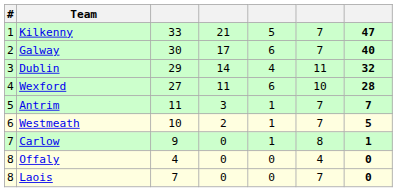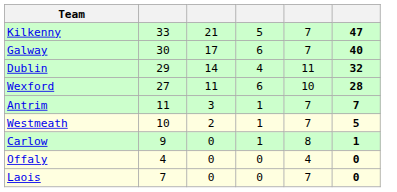- column: # | 1 | 2 | 3 | 4 | 5 | 6 | 7 | 8 | 8
